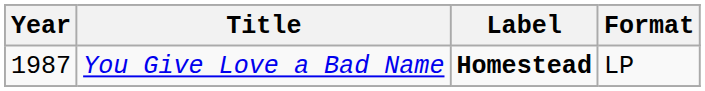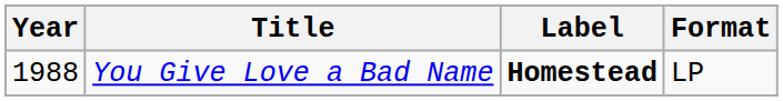You Give Love a Bad Name | Year: 1987 -> 1988
